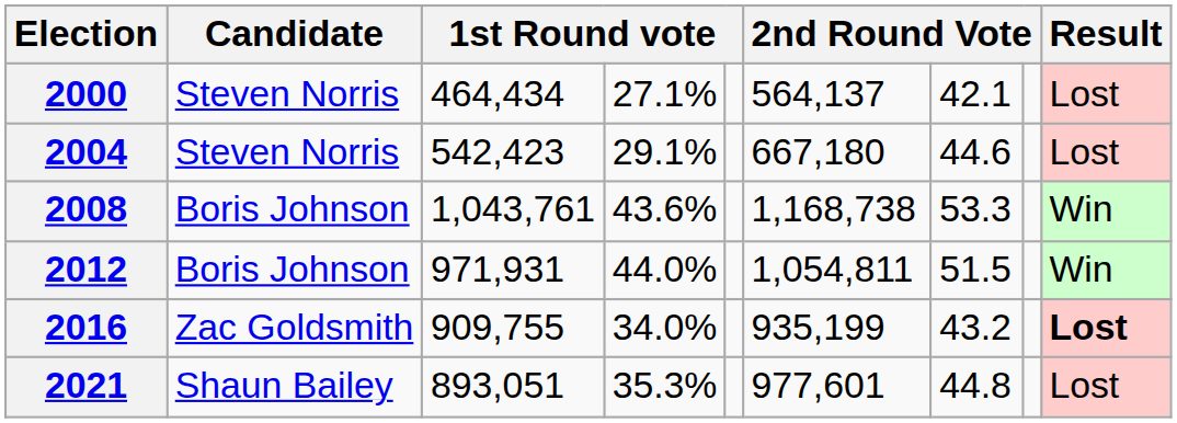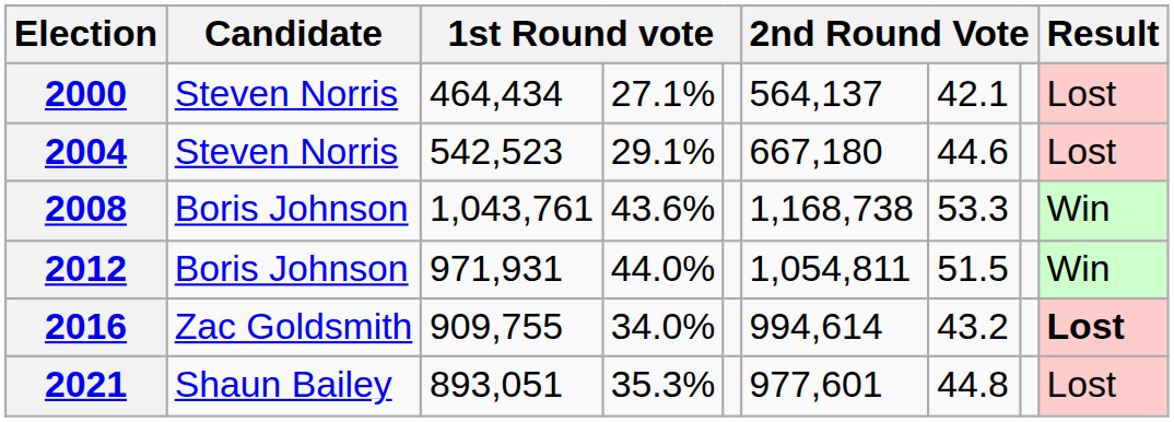2004 | column 3: 542,423 -> 542,523
2016 | column 6: 935,199 -> 994,614
